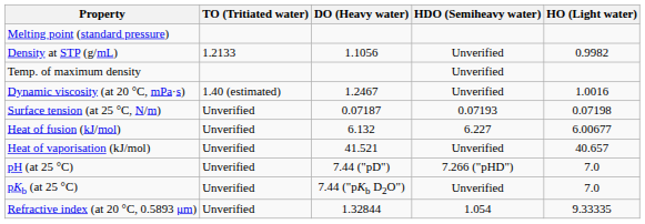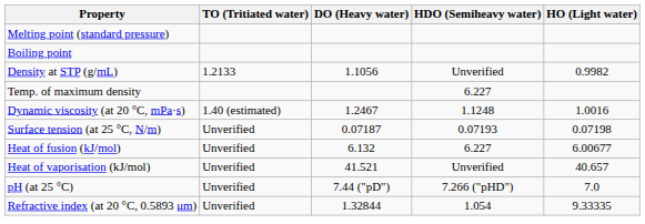+ row: Boiling point
Temp. of maximum density | HDO (Semiheavy water): Unverified -> 6.227
Dynamic viscosity (at 20 °C, mPa·s) | HDO (Semiheavy water): Unverified -> 1.1248
- row: pKb (at 25 °C) | Unverified | 7.44 ("pKb D2O") | Unverified | 7.0
